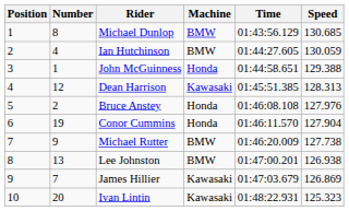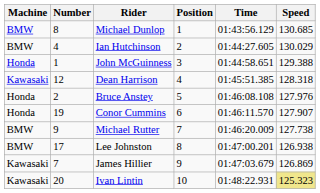columns swapped: Position <-> Machine
Ian Hutchinson | Speed: 130.059 -> 130.029
Dean Harrison | Speed: 128.313 -> 128.318
Conor Cummins | Speed: 127.904 -> 127.907
Lee Johnston | Number: 13 -> 17
Ivan Lintin | Speed: no background -> khaki background
